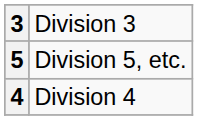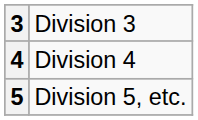rows swapped: 4 <-> 5
